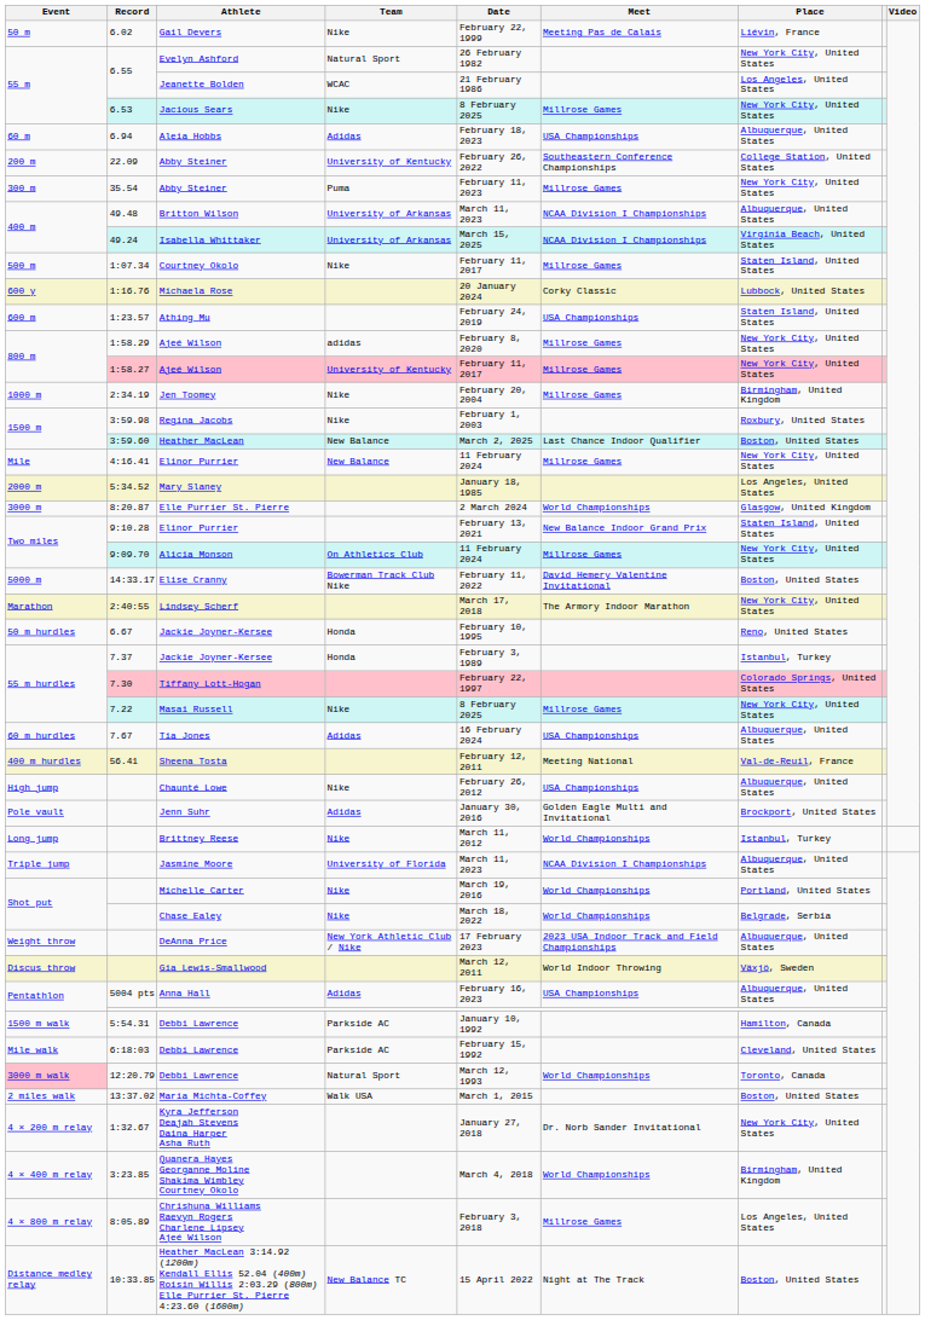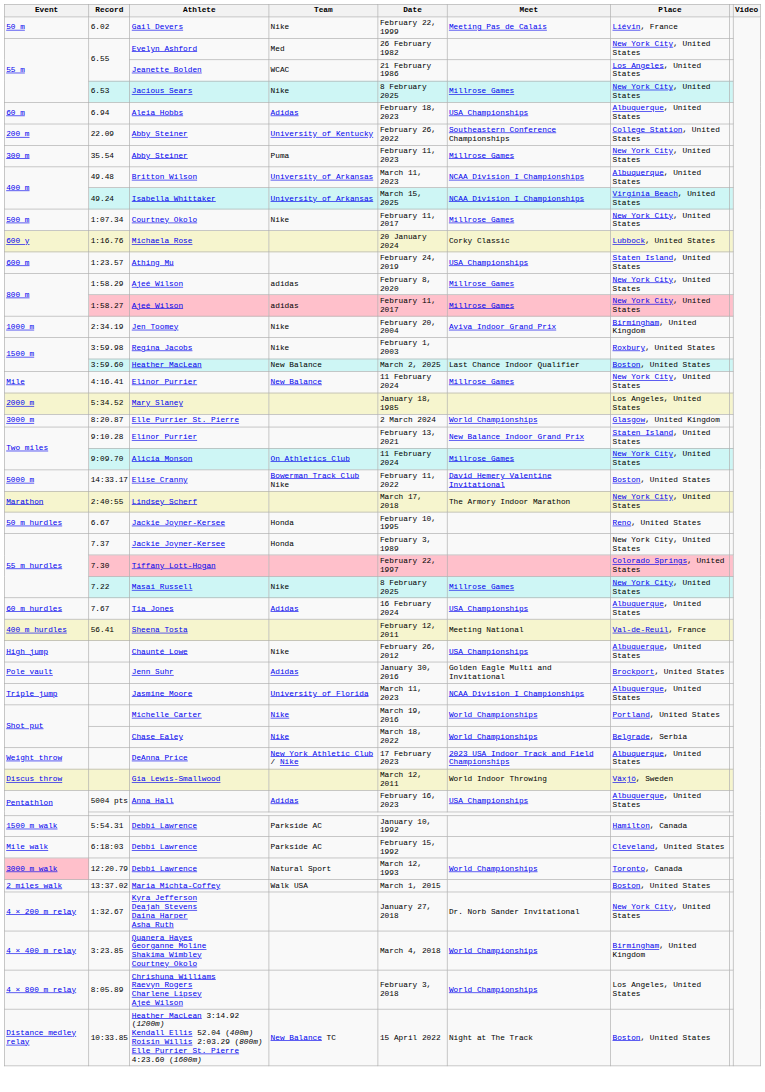Evelyn Ashford | Team: Natural Sport -> Med
Courtney Okolo | Place: Staten Island, United States -> New York City, United States
1:58.27 / Ajeé Wilson | Team: University of Kentucky -> adidas
Jen Toomey | Meet: Millrose Games -> Aviva Indoor Grand Prix
7.37 / Jackie Joyner-Kersee | Place: Istanbul, Turkey -> New York City, United States
- row: Long jump | Brittney Reese | Nike | March 11, 2012 | World Championships | Istanbul, Turkey
Chrishuna Williams Raevyn Rogers Charlene Lipsey Ajeé Wilson | Meet: Millrose Games -> World Championships
